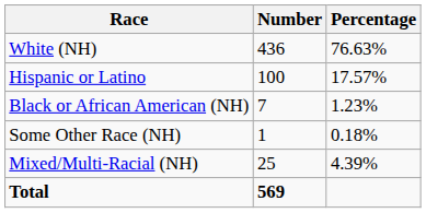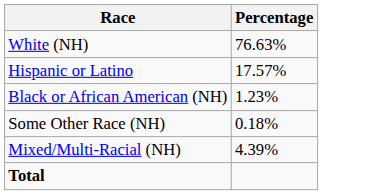- column: Number | 436 | 100 | 7 | 1 | 25 | 569
